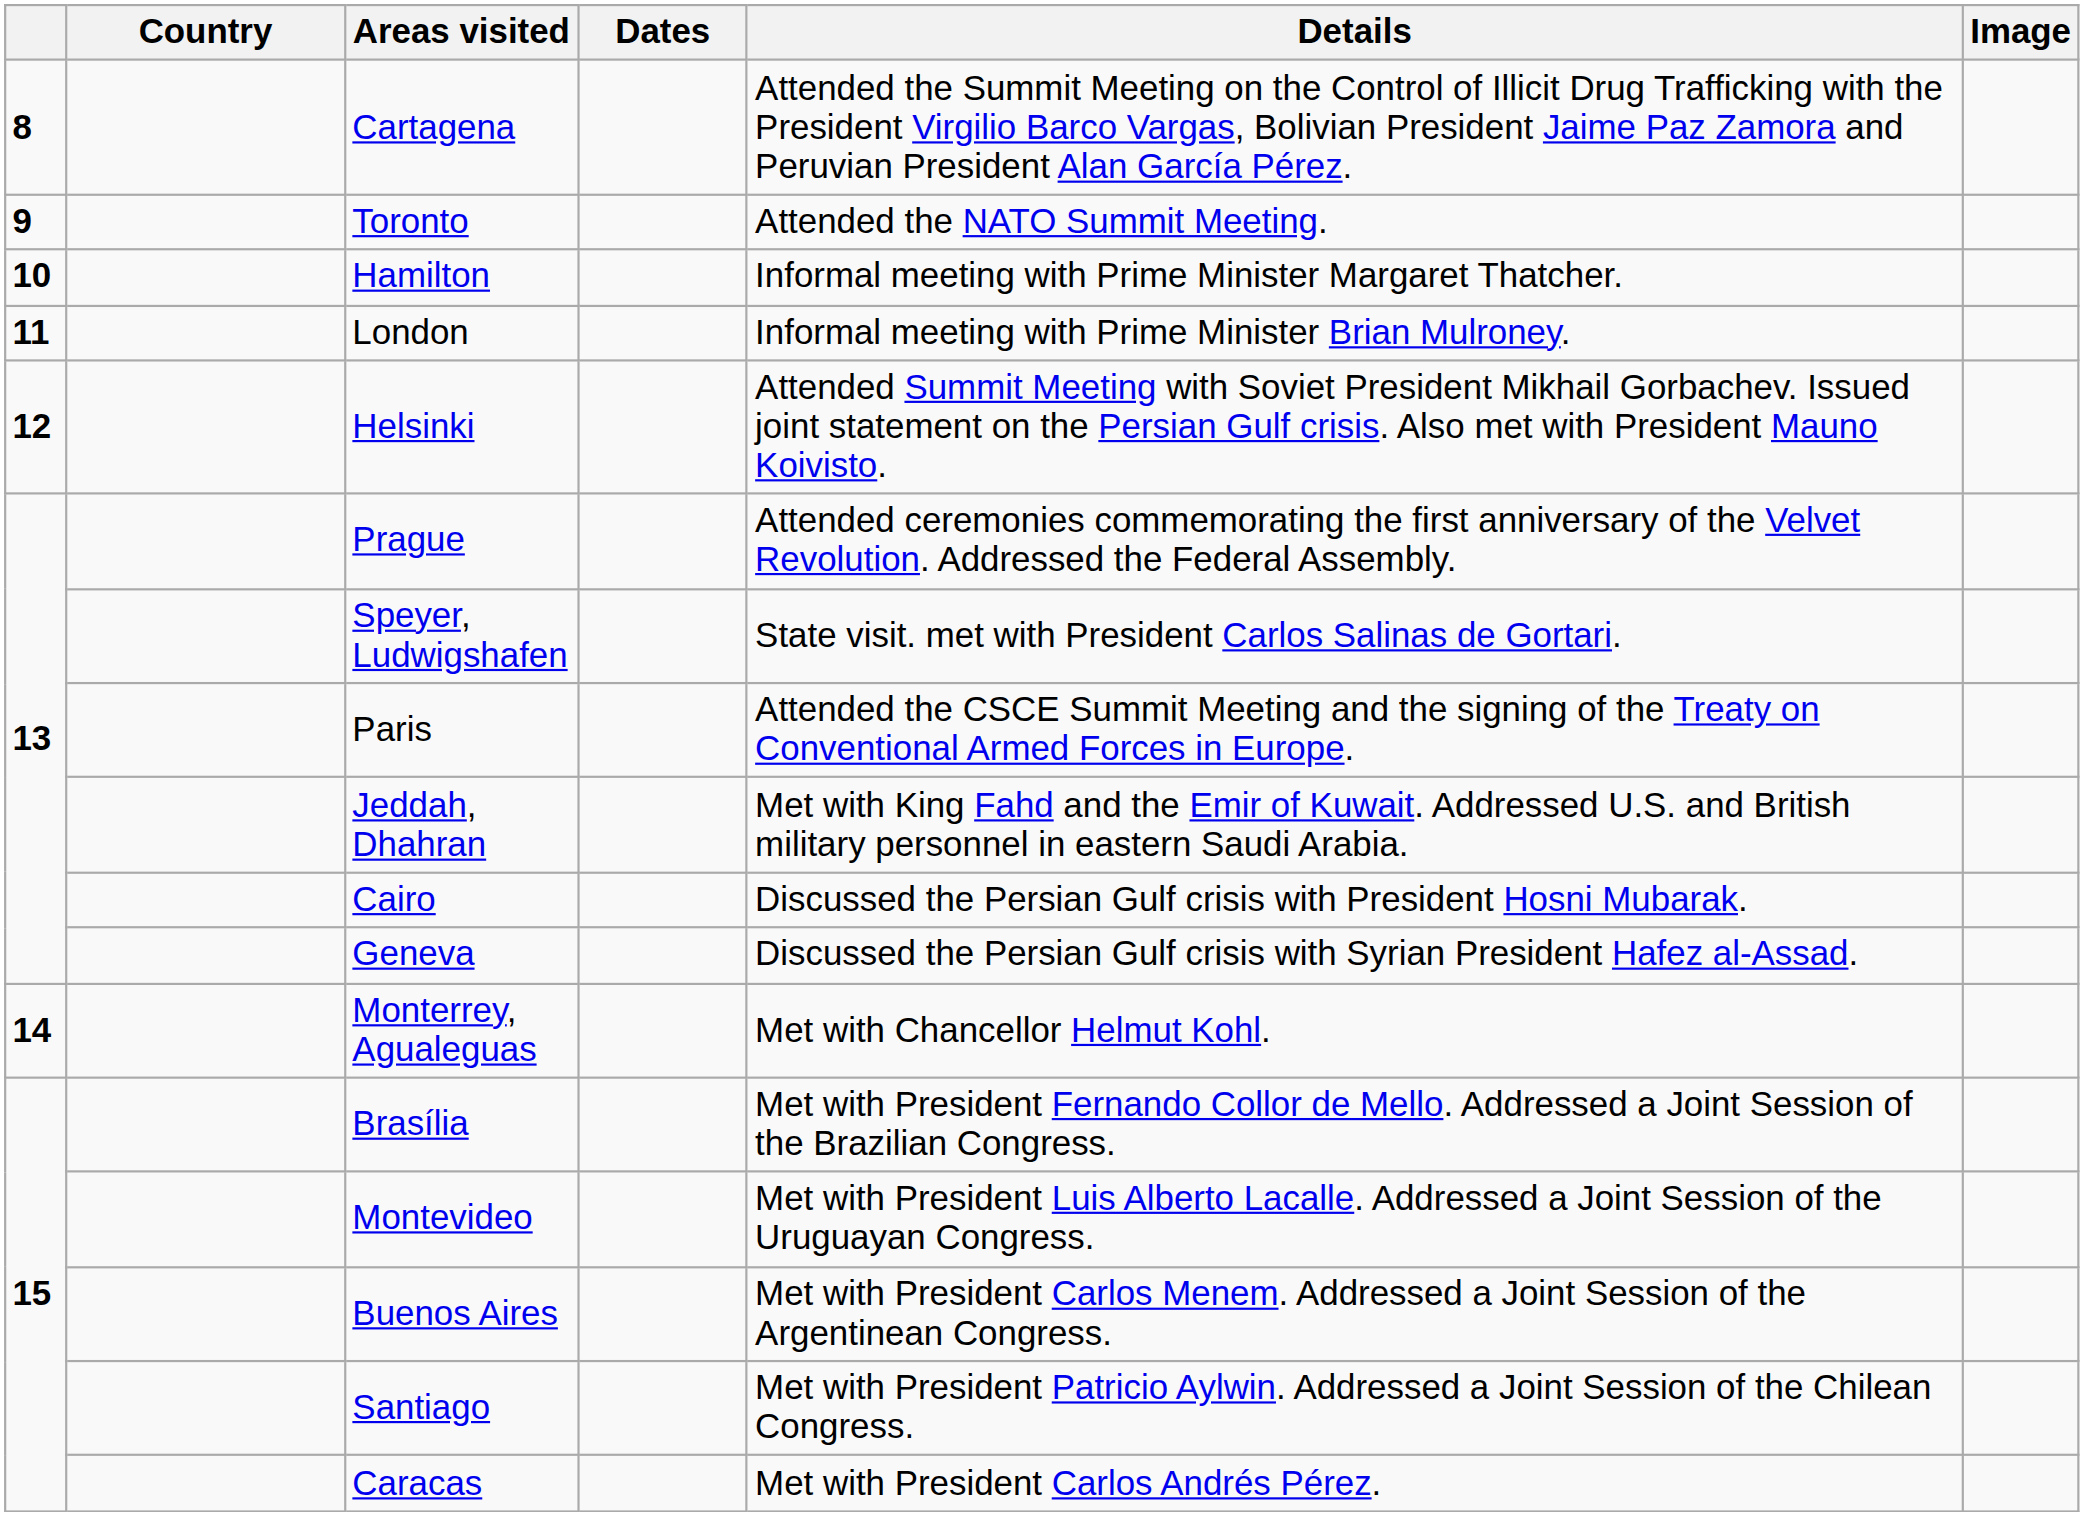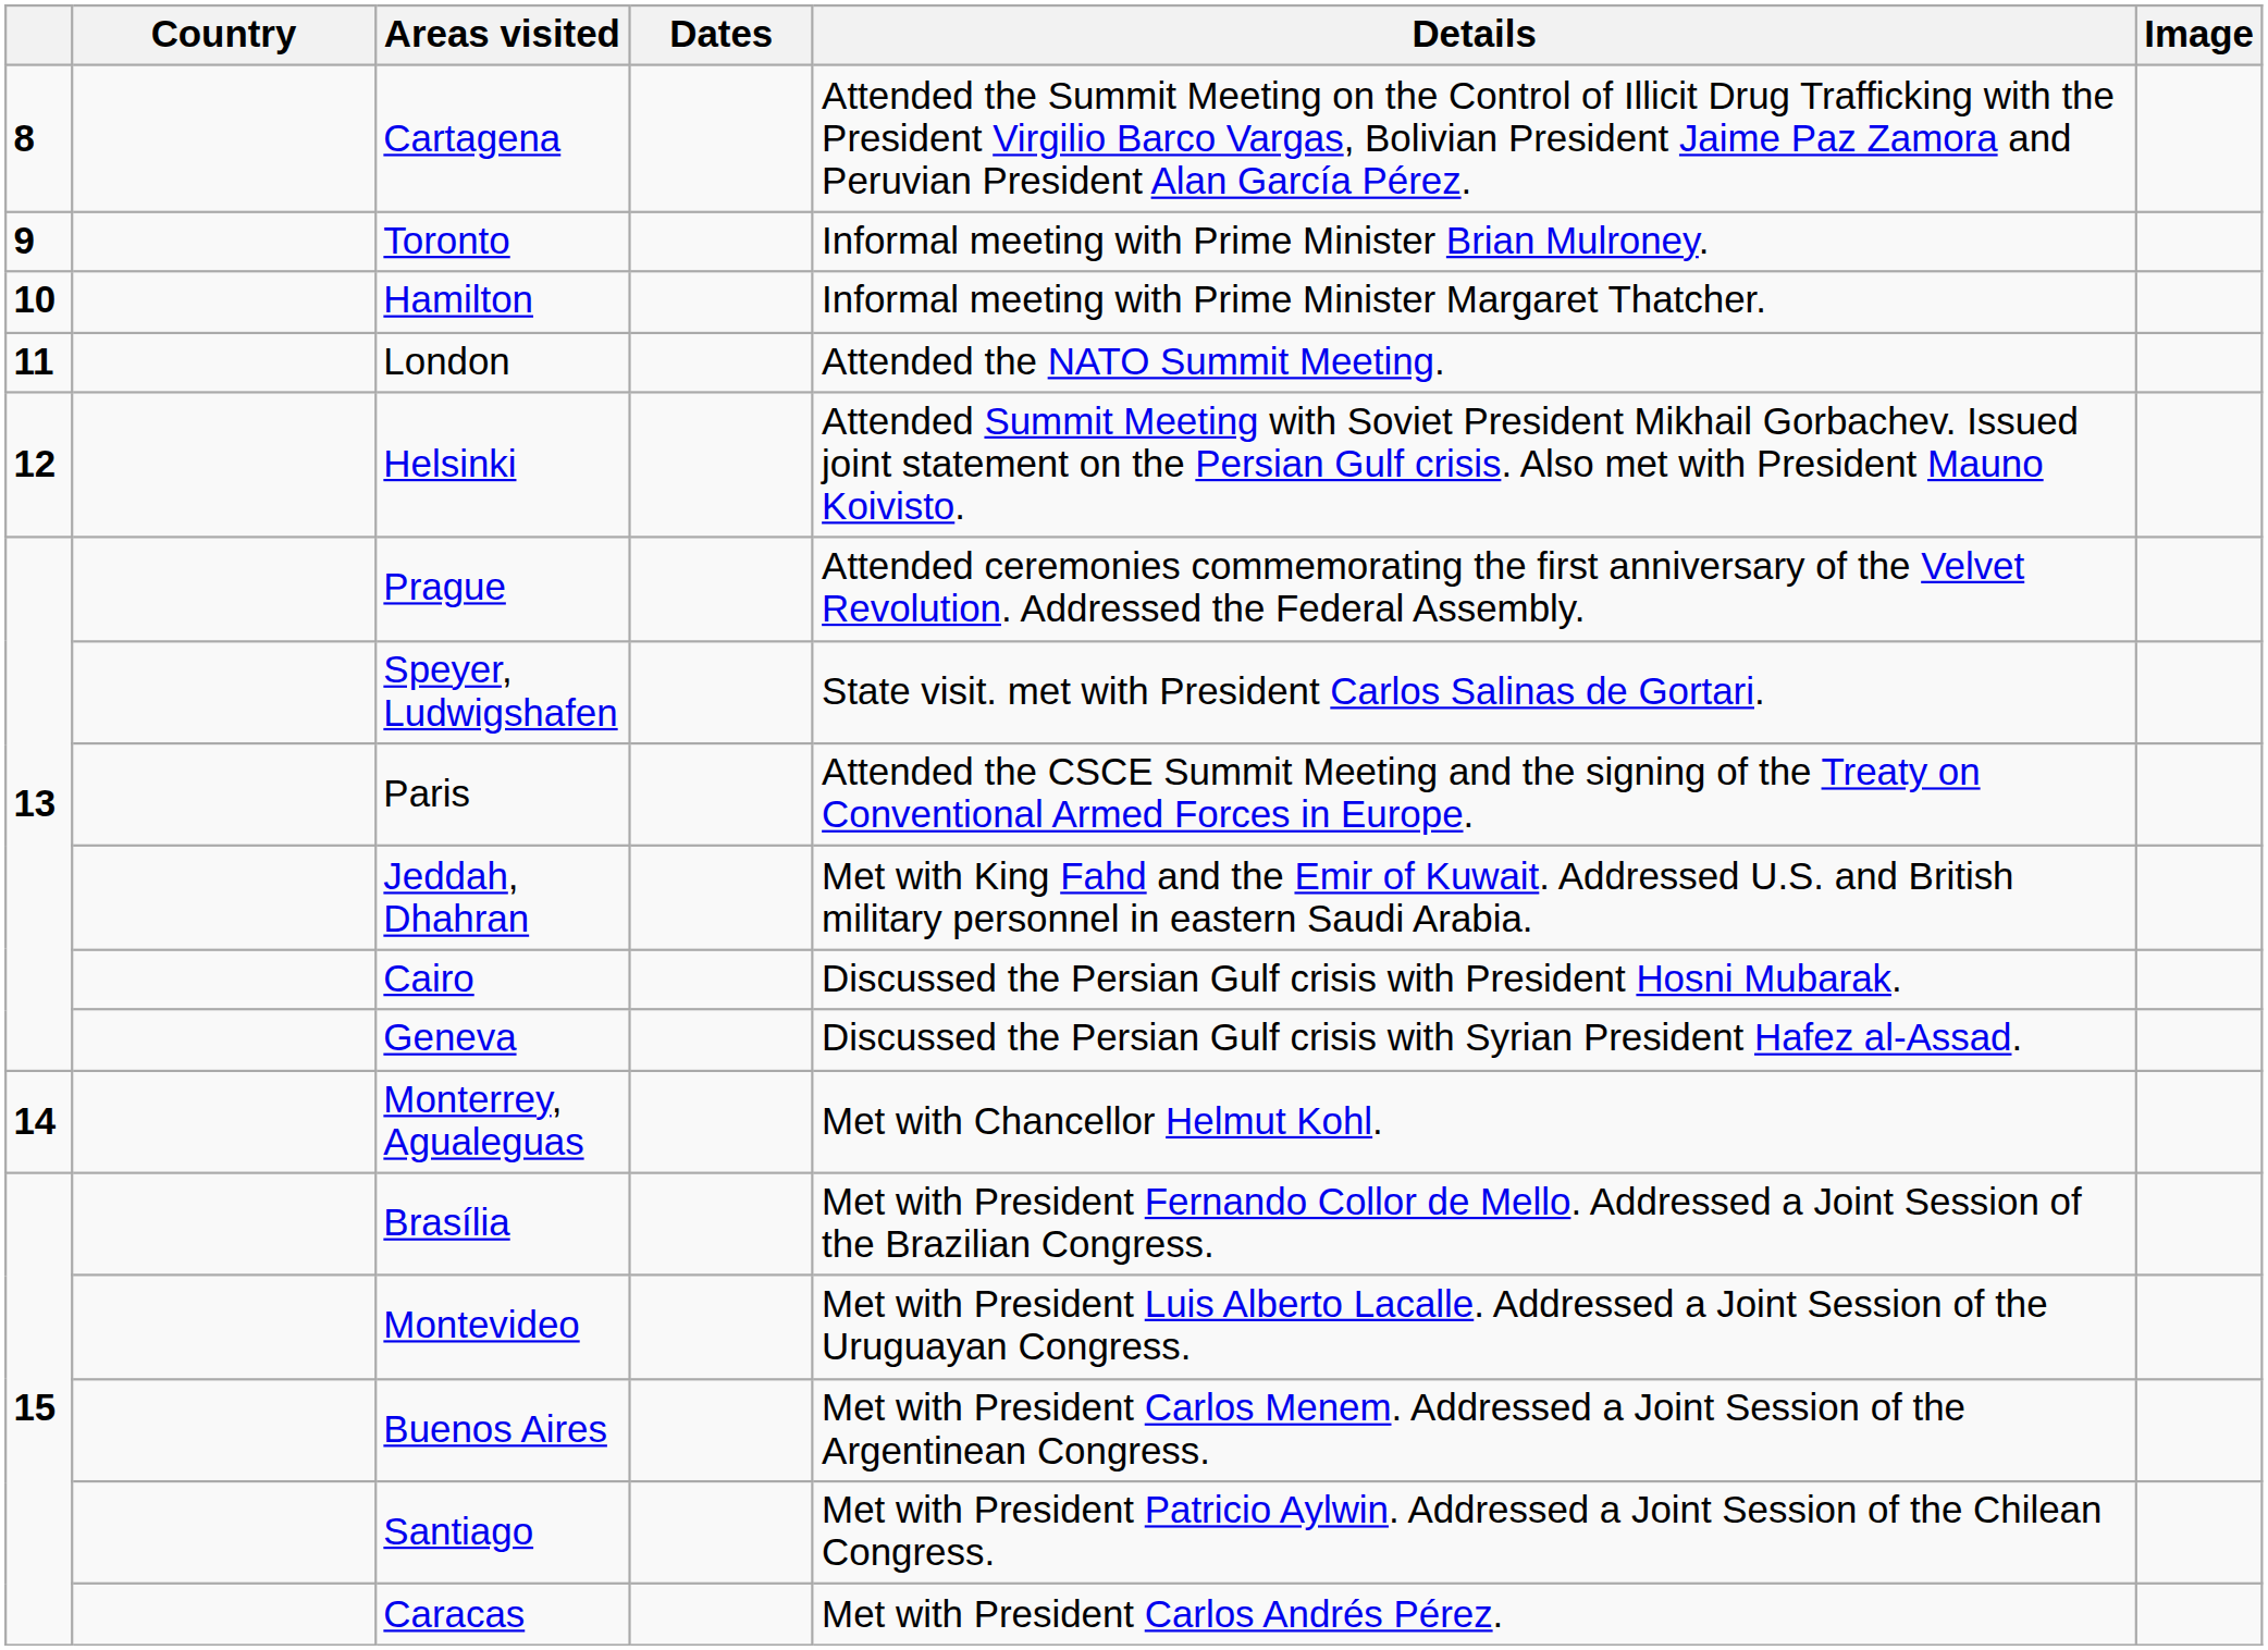Toronto | Details: Attended the NATO Summit Meeting. -> Informal meeting with Prime Minister Brian Mulroney.
London | Details: Informal meeting with Prime Minister Brian Mulroney. -> Attended the NATO Summit Meeting.
